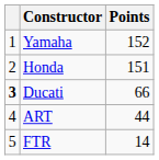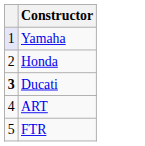- column: Points | 152 | 151 | 66 | 44 | 14
Yamaha | column 1: no background -> lavender background
